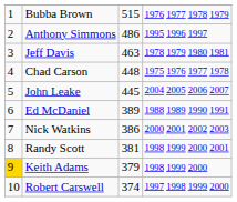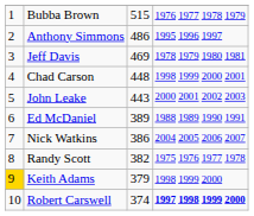Jeff Davis | column 3: 463 -> 469
Chad Carson | column 4: 1975 1976 1977 1978 -> 1998 1999 2000 2001
John Leake | column 3: 445 -> 443
John Leake | column 4: 2004 2005 2006 2007 -> 2000 2001 2002 2003
Nick Watkins | column 4: 2000 2001 2002 2003 -> 2004 2005 2006 2007
Randy Scott | column 3: 381 -> 382
Randy Scott | column 4: 1998 1999 2000 2001 -> 1975 1976 1977 1978
Robert Carswell | column 4: normal -> bold
